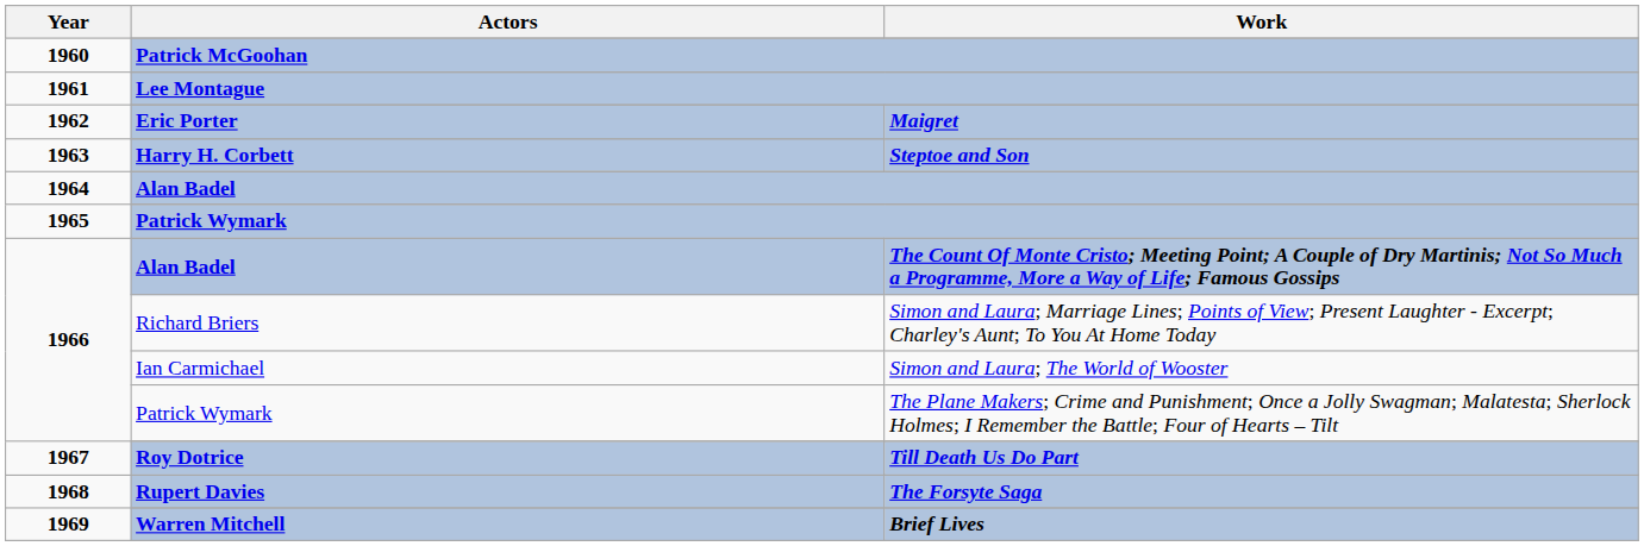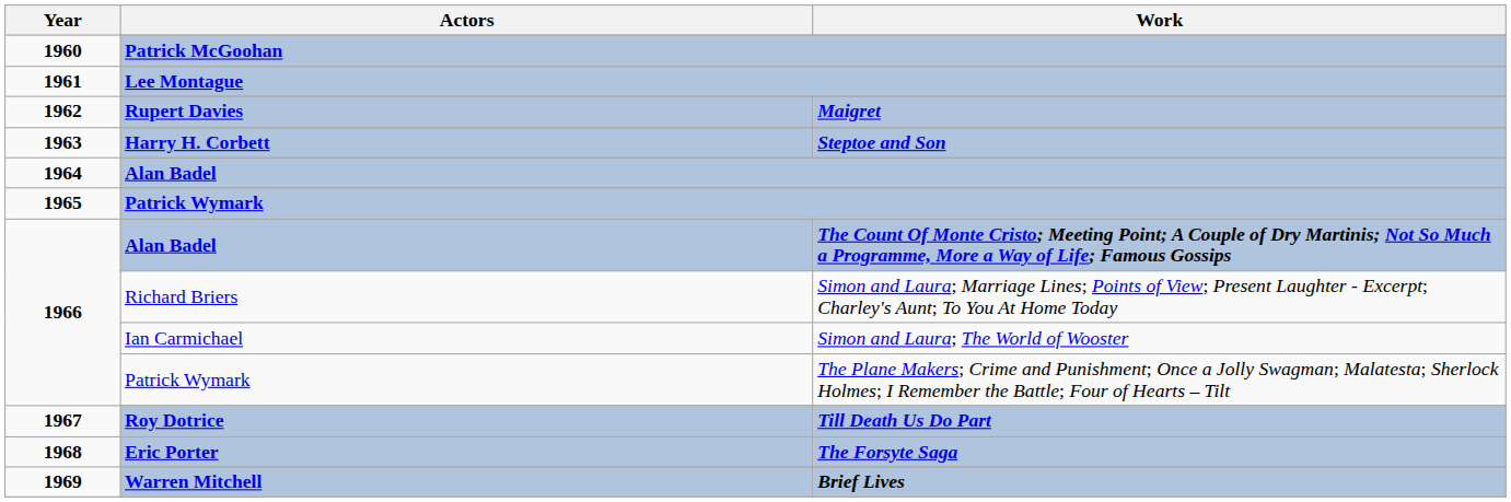Maigret | Actors: Eric Porter -> Rupert Davies
The Forsyte Saga | Actors: Rupert Davies -> Eric Porter
